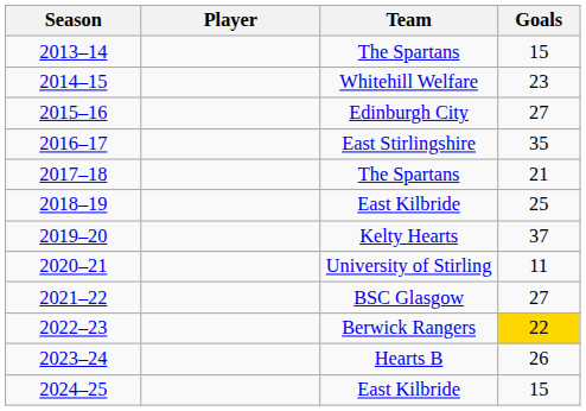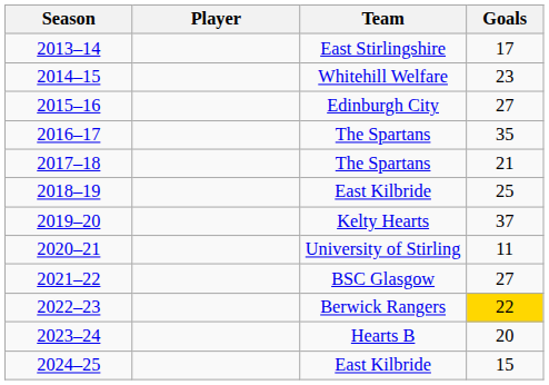2013–14 | Team: The Spartans -> East Stirlingshire
2013–14 | Goals: 15 -> 17
2016–17 | Team: East Stirlingshire -> The Spartans
2023–24 | Goals: 26 -> 20
